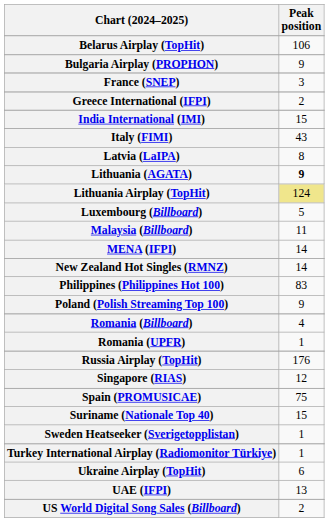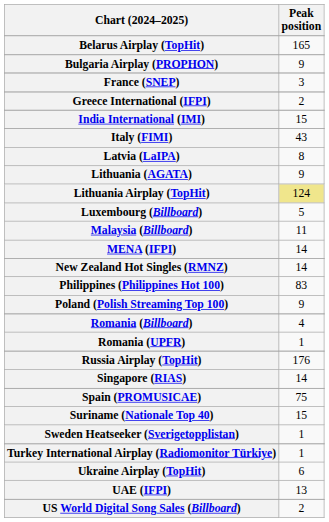Belarus Airplay (TopHit) | Peak position: 106 -> 165
Lithuania (AGATA) | Peak position: bold -> normal
Singapore (RIAS) | Peak position: 12 -> 14
